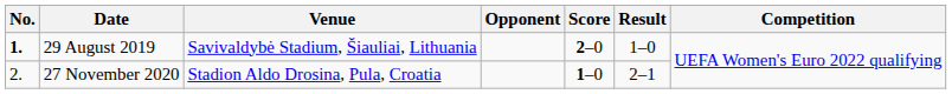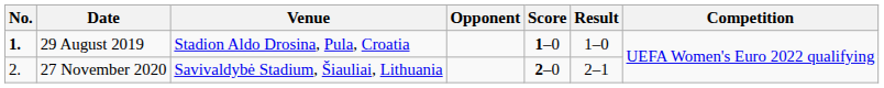29 August 2019 | Venue: Savivaldybė Stadium, Šiauliai, Lithuania -> Stadion Aldo Drosina, Pula, Croatia
29 August 2019 | Score: 2–0 -> 1–0
27 November 2020 | Venue: Stadion Aldo Drosina, Pula, Croatia -> Savivaldybė Stadium, Šiauliai, Lithuania
27 November 2020 | Score: 1–0 -> 2–0
